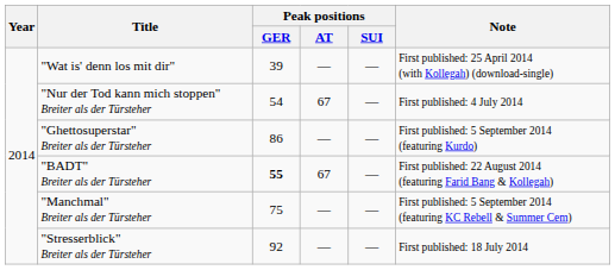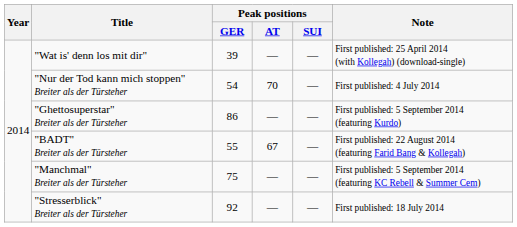"Nur der Tod kann mich stoppen" Breiter als der Türsteher | Peak positions / AT: 67 -> 70
"BADT" Breiter als der Türsteher | Peak positions / GER: bold -> normal
